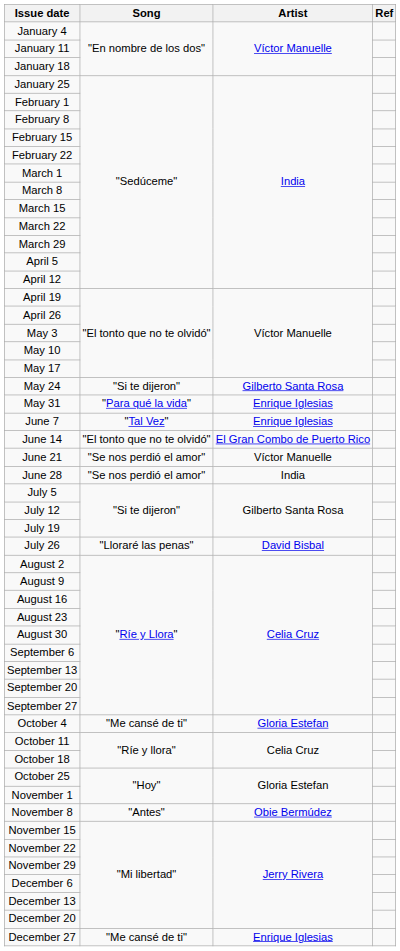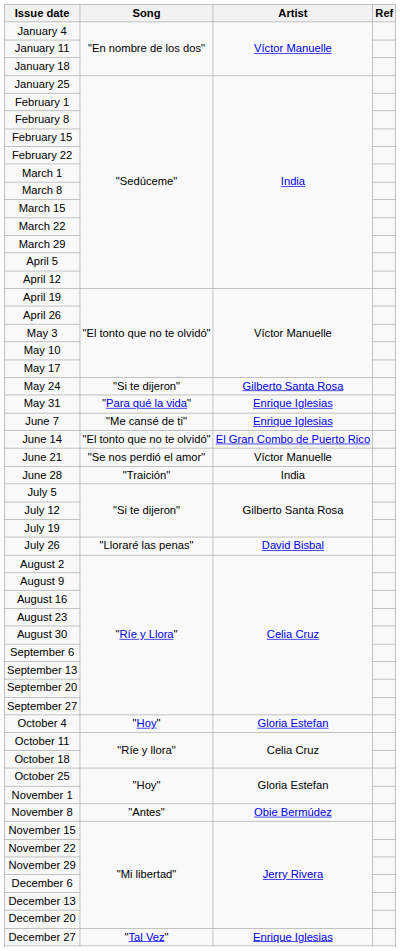June 7 | Song: "Tal Vez" -> "Me cansé de ti"
June 28 | Song: "Se nos perdió el amor" -> "Traición"
October 4 | Song: "Me cansé de ti" -> "Hoy"
December 27 | Song: "Me cansé de ti" -> "Tal Vez"
